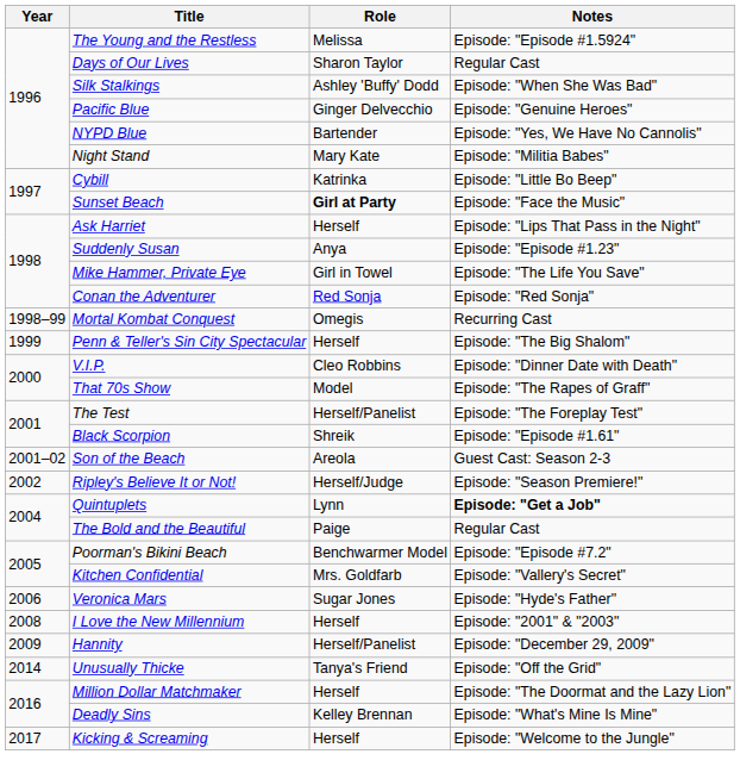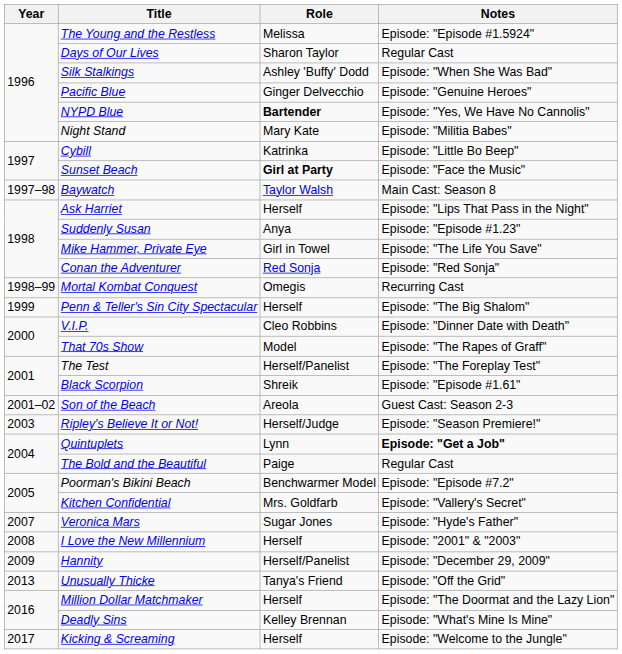NYPD Blue | Role: normal -> bold
+ row: 1997–98 | Baywatch | Taylor Walsh | Main Cast: Season 8
Ripley's Believe It or Not! | Year: 2002 -> 2003
Veronica Mars | Year: 2006 -> 2007
Unusually Thicke | Year: 2014 -> 2013
